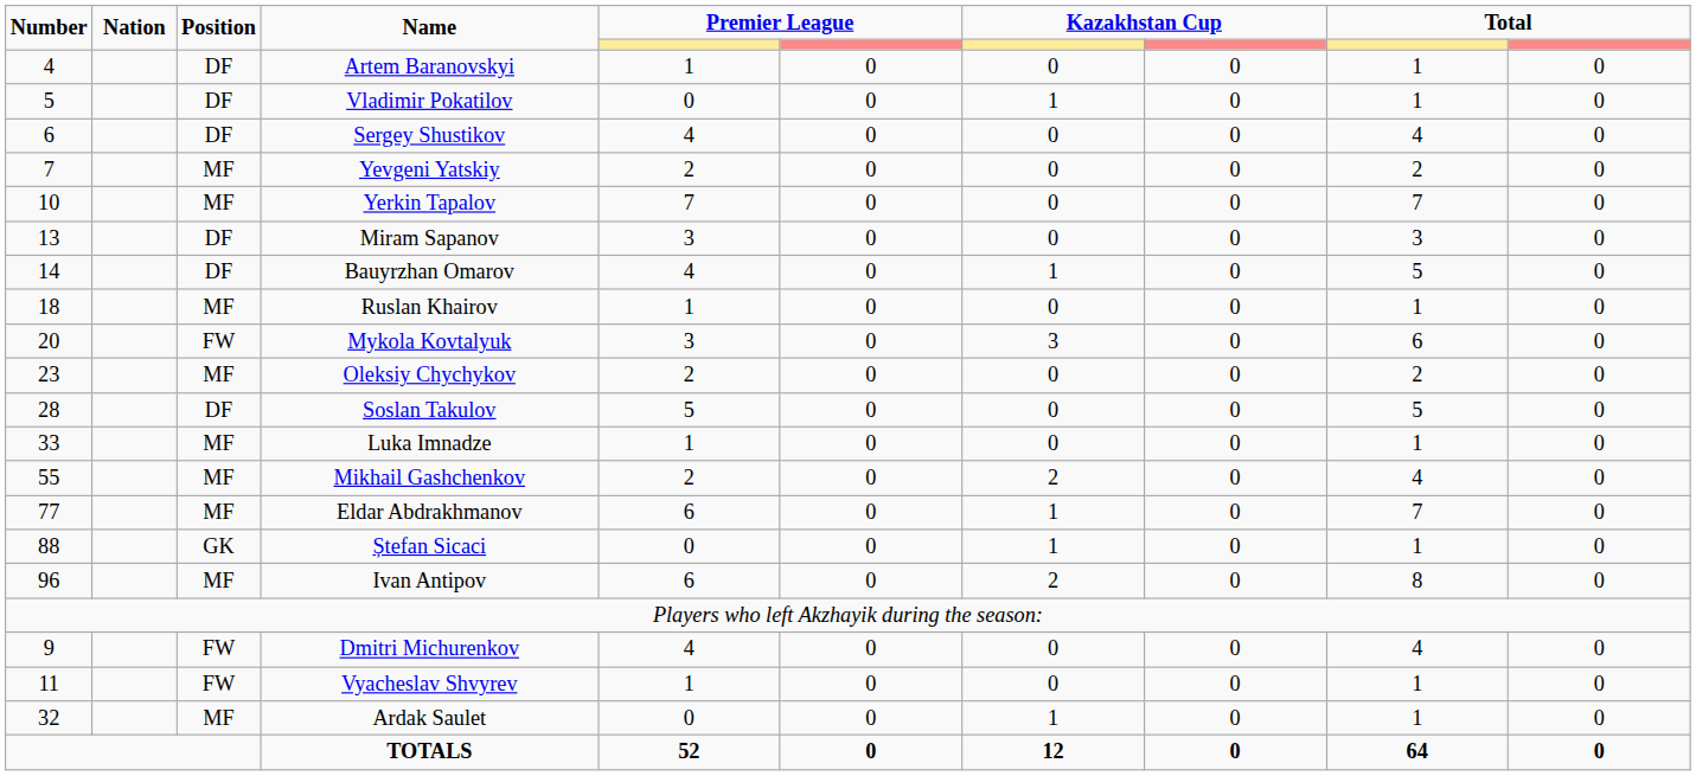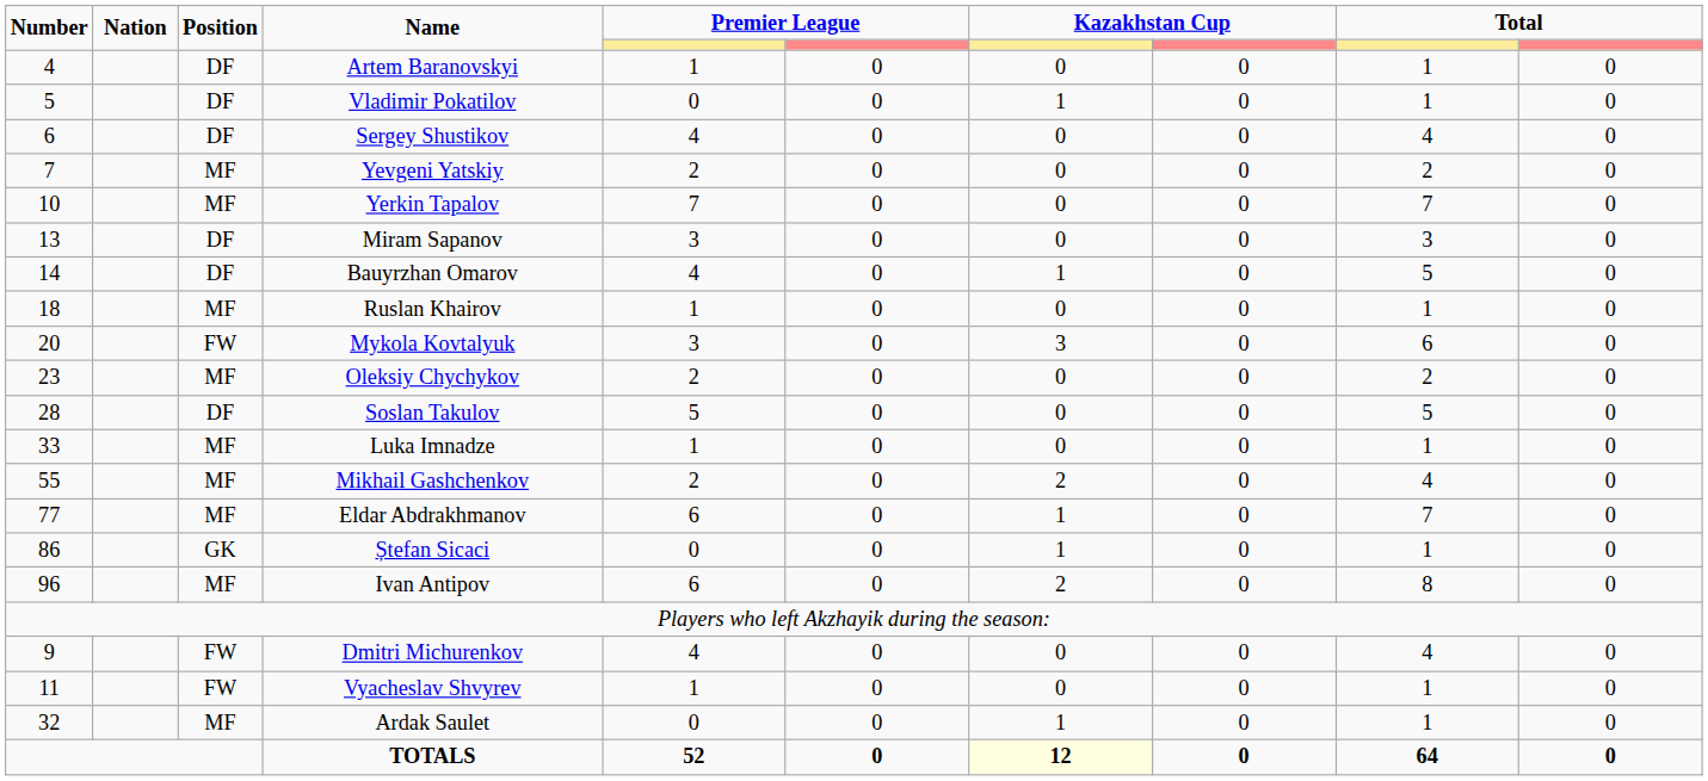Ștefan Sicaci | Number: 88 -> 86
TOTALS | column 7: no background -> lightyellow background
